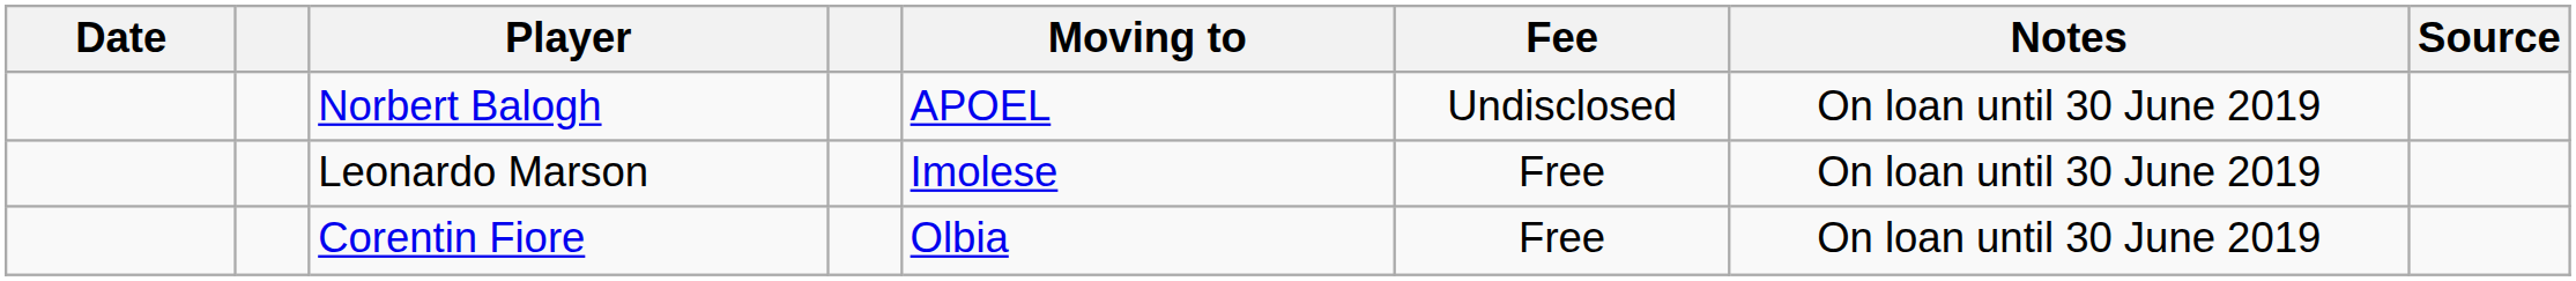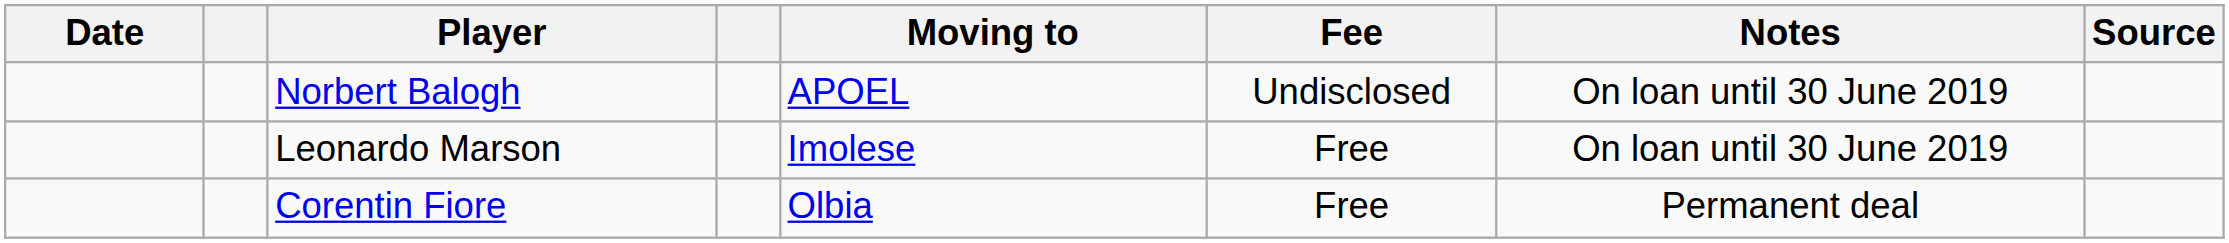Corentin Fiore | Notes: On loan until 30 June 2019 -> Permanent deal
